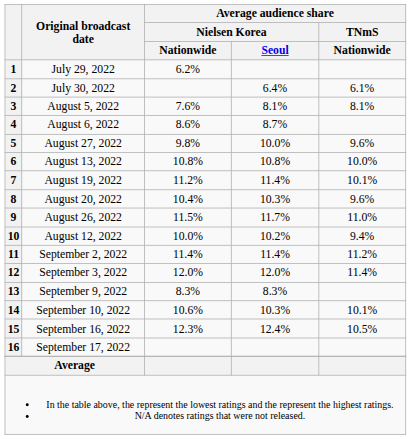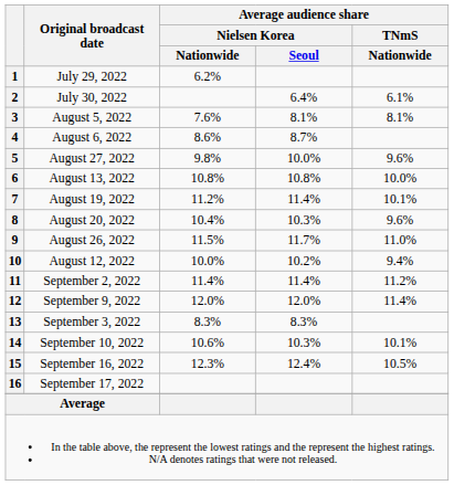12 | Original broadcast date: September 3, 2022 -> September 9, 2022
13 | Original broadcast date: September 9, 2022 -> September 3, 2022
